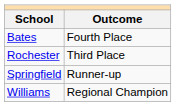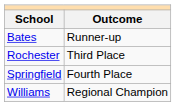Bates | Outcome: Fourth Place -> Runner-up
Springfield | Outcome: Runner-up -> Fourth Place
